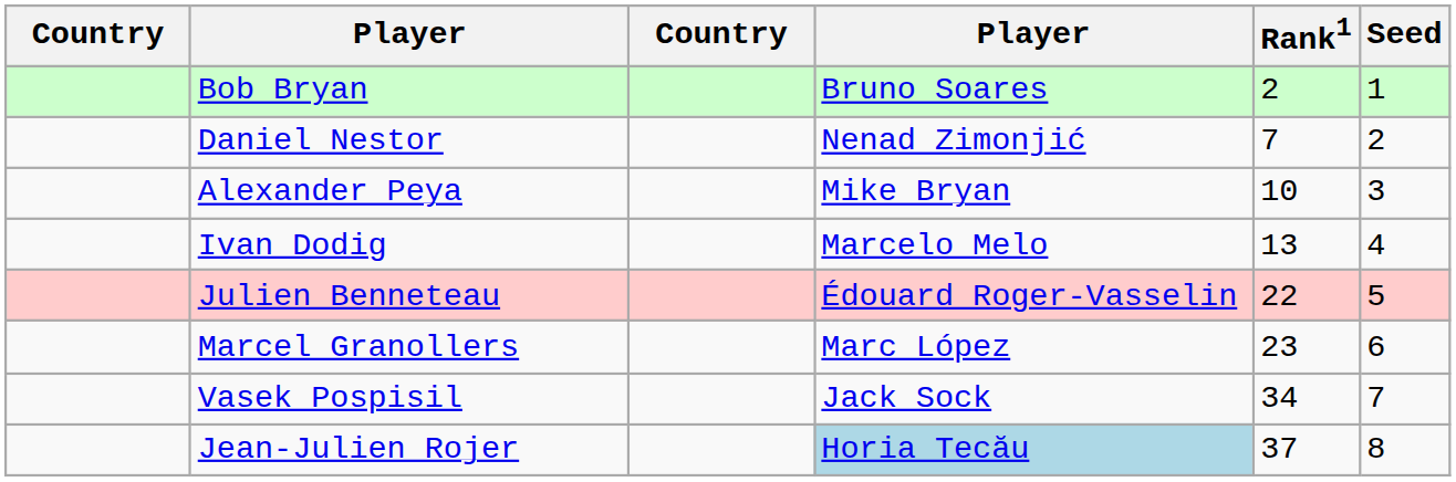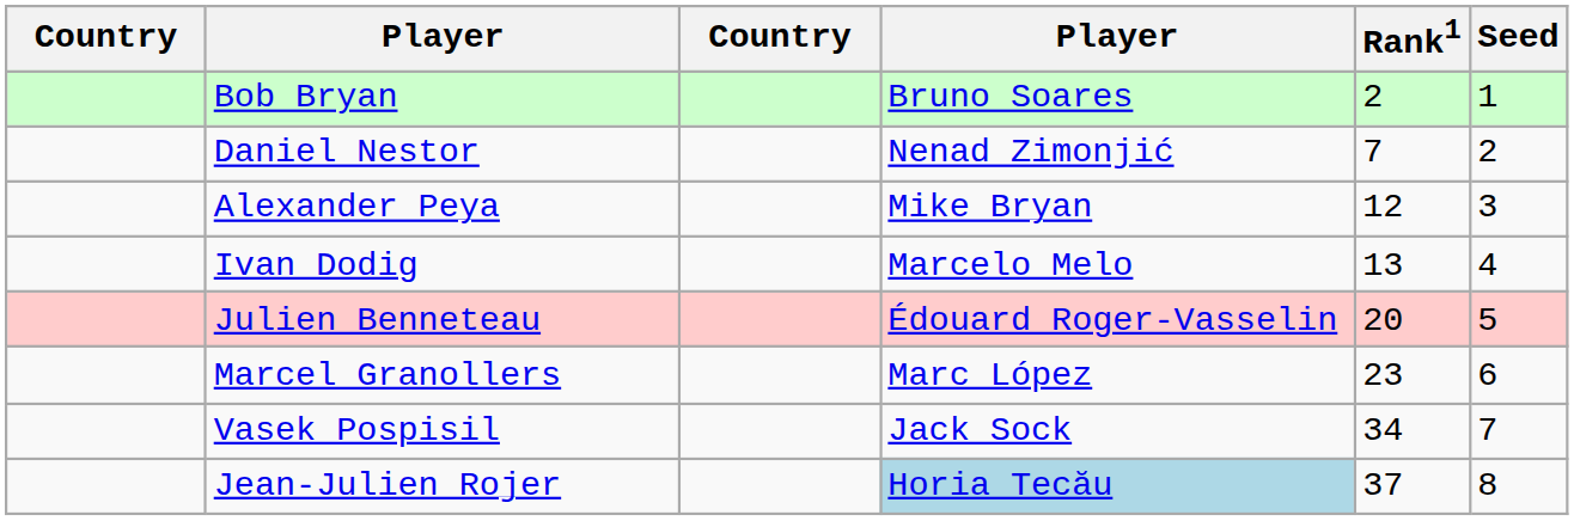Alexander Peya | Rank1: 10 -> 12
Julien Benneteau | Rank1: 22 -> 20
